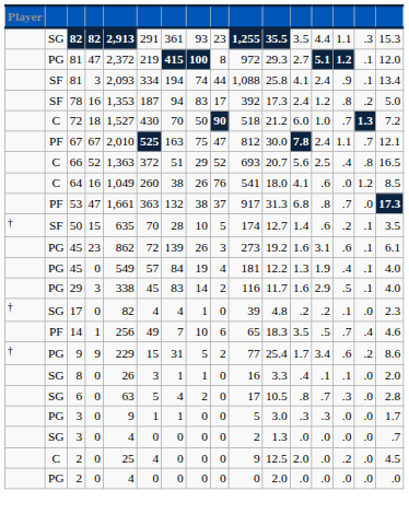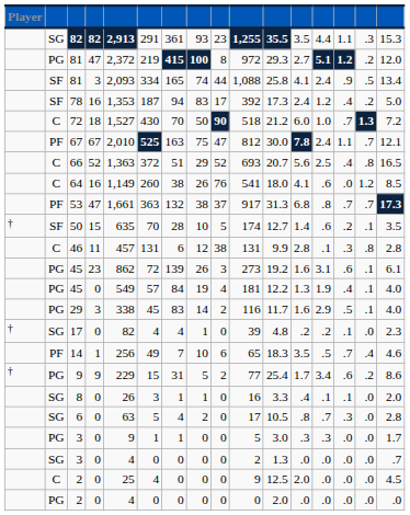PG / 81 | column 15: .1 -> .2
SF / 81 | column 7: 194 -> 165
SF / 81 | column 15: .1 -> .5
78 | column 14: .8 -> .4
64 | column 5: 1,049 -> 1,149
53 | column 15: .0 -> .7
+ row: C | 46 | 11 | 457 | 131 | 6 | 12 | 38 | 131 | 9.9 | 2.8 | .1 | .3 | .8 | 2.8
C / 2 | column 14: .2 -> .0
